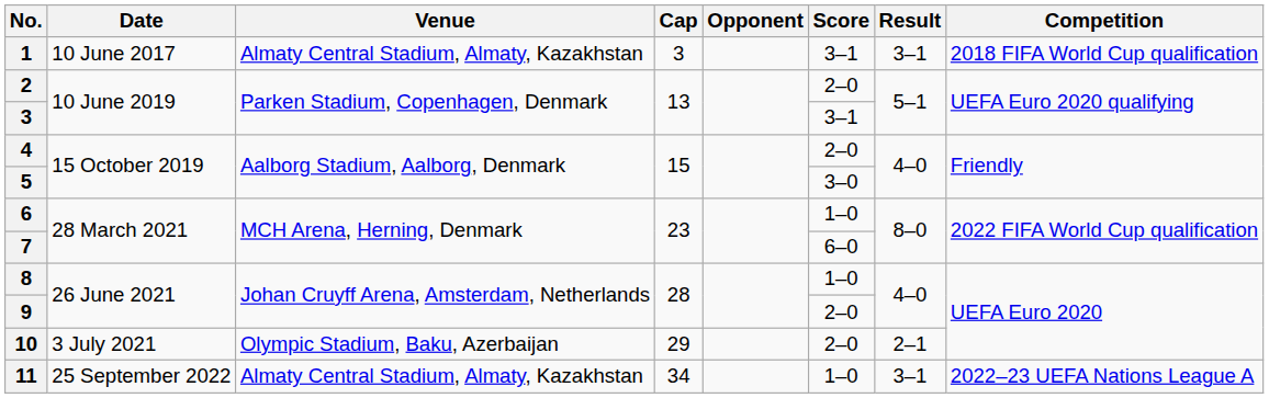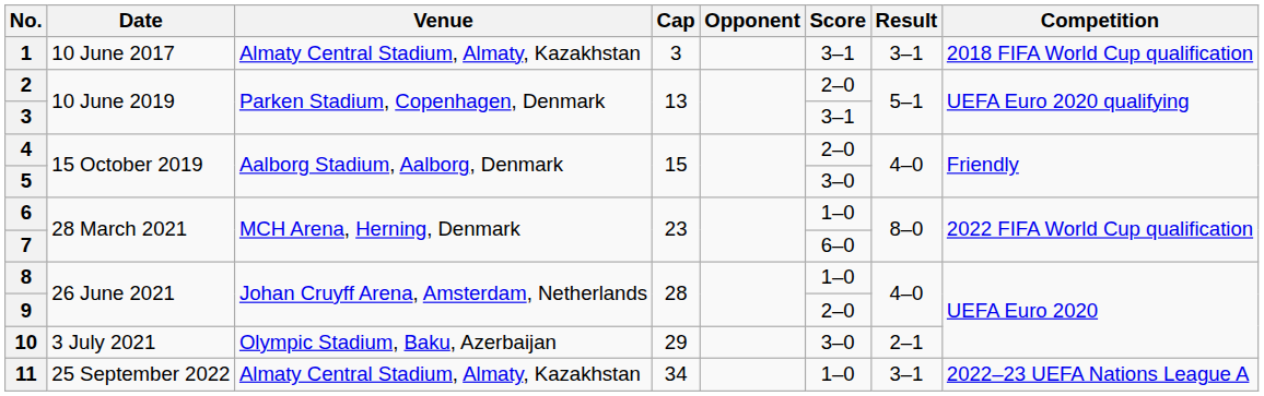10 | Score: 2–0 -> 3–0
